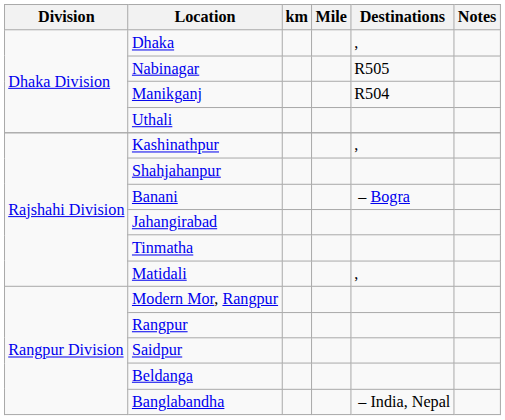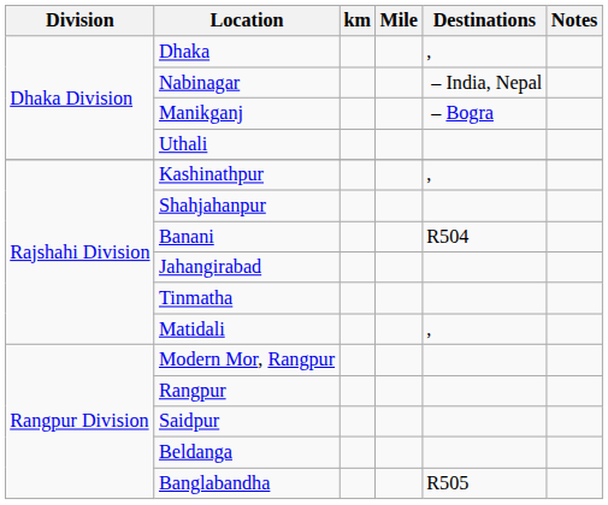Nabinagar | Destinations: R505 -> – India, Nepal
Manikganj | Destinations: R504 -> – Bogra
Banani | Destinations: – Bogra -> R504
Banglabandha | Destinations: – India, Nepal -> R505
